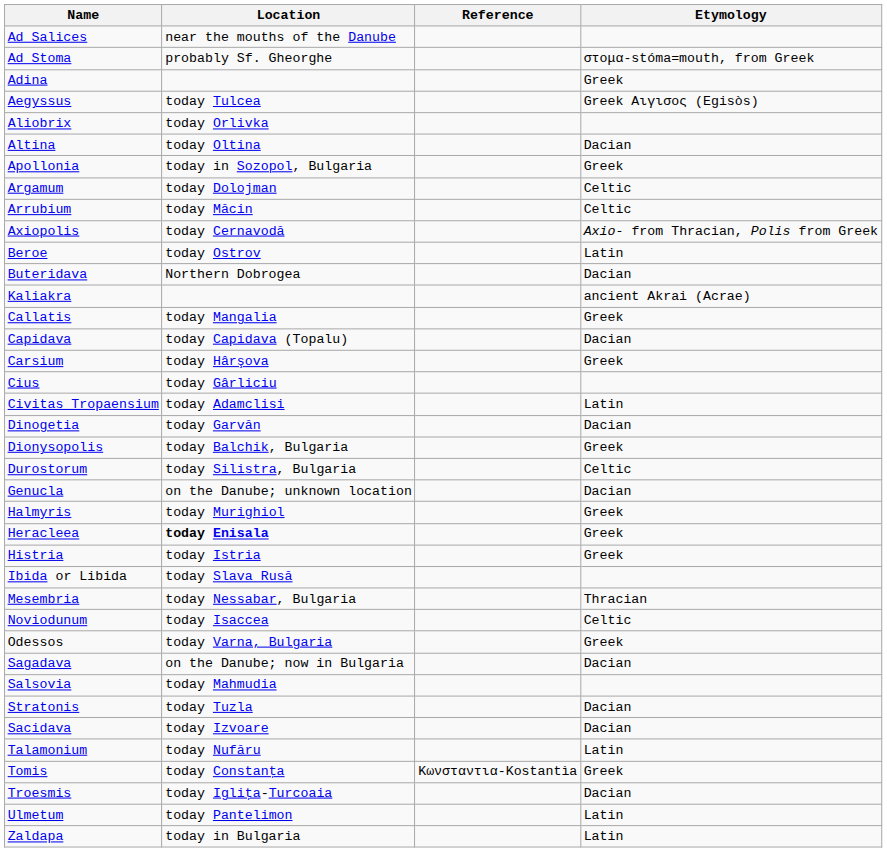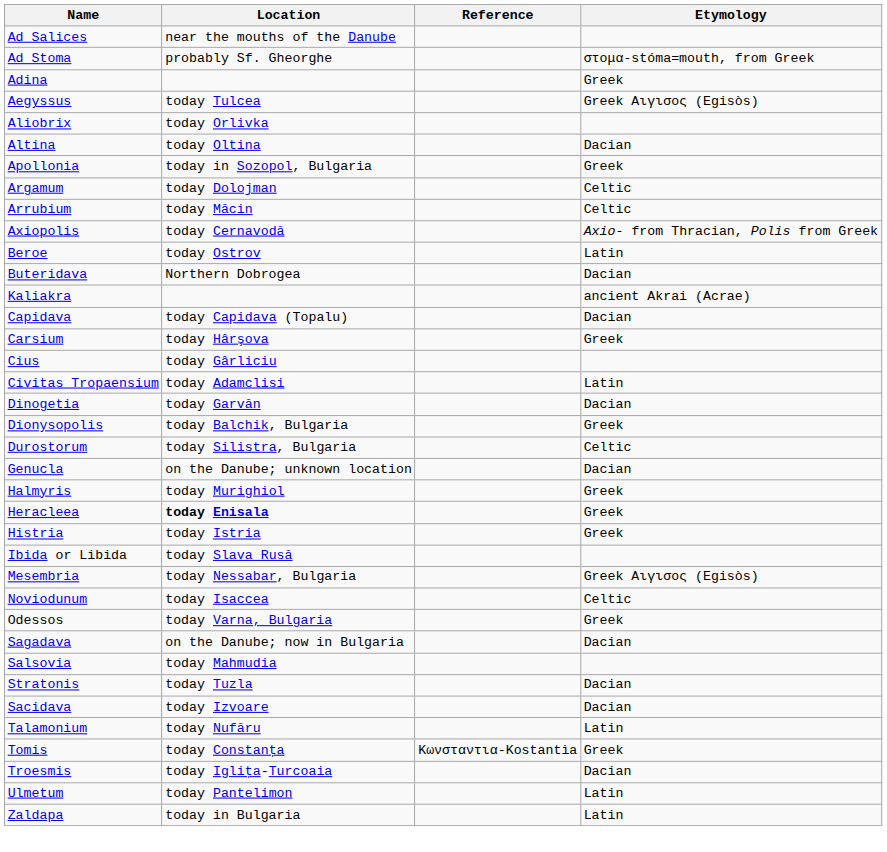- row: Callatis | today Mangalia | Greek
Mesembria | Etymology: Thracian -> Greek Αιγισος (Egisòs)
